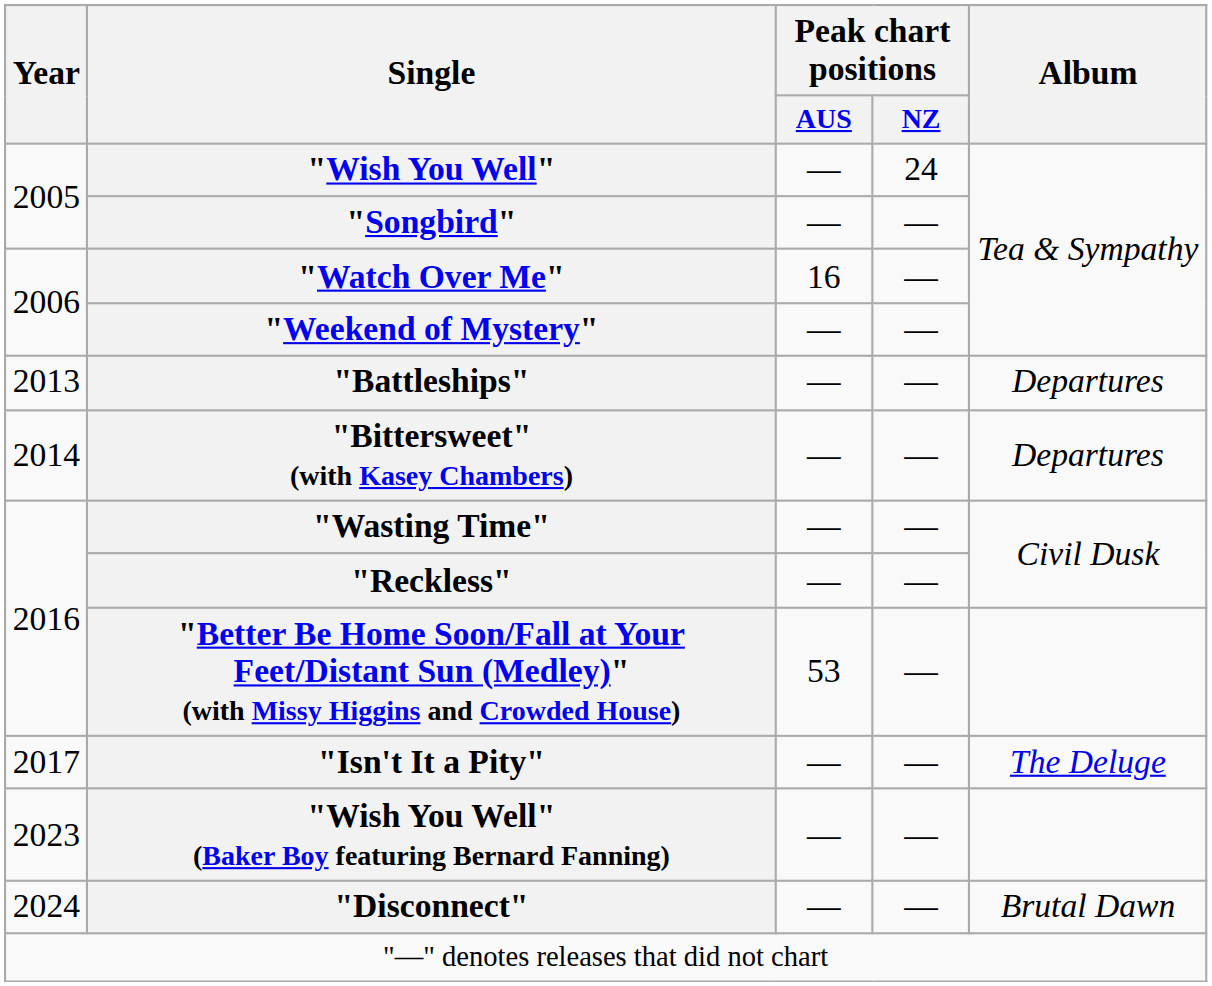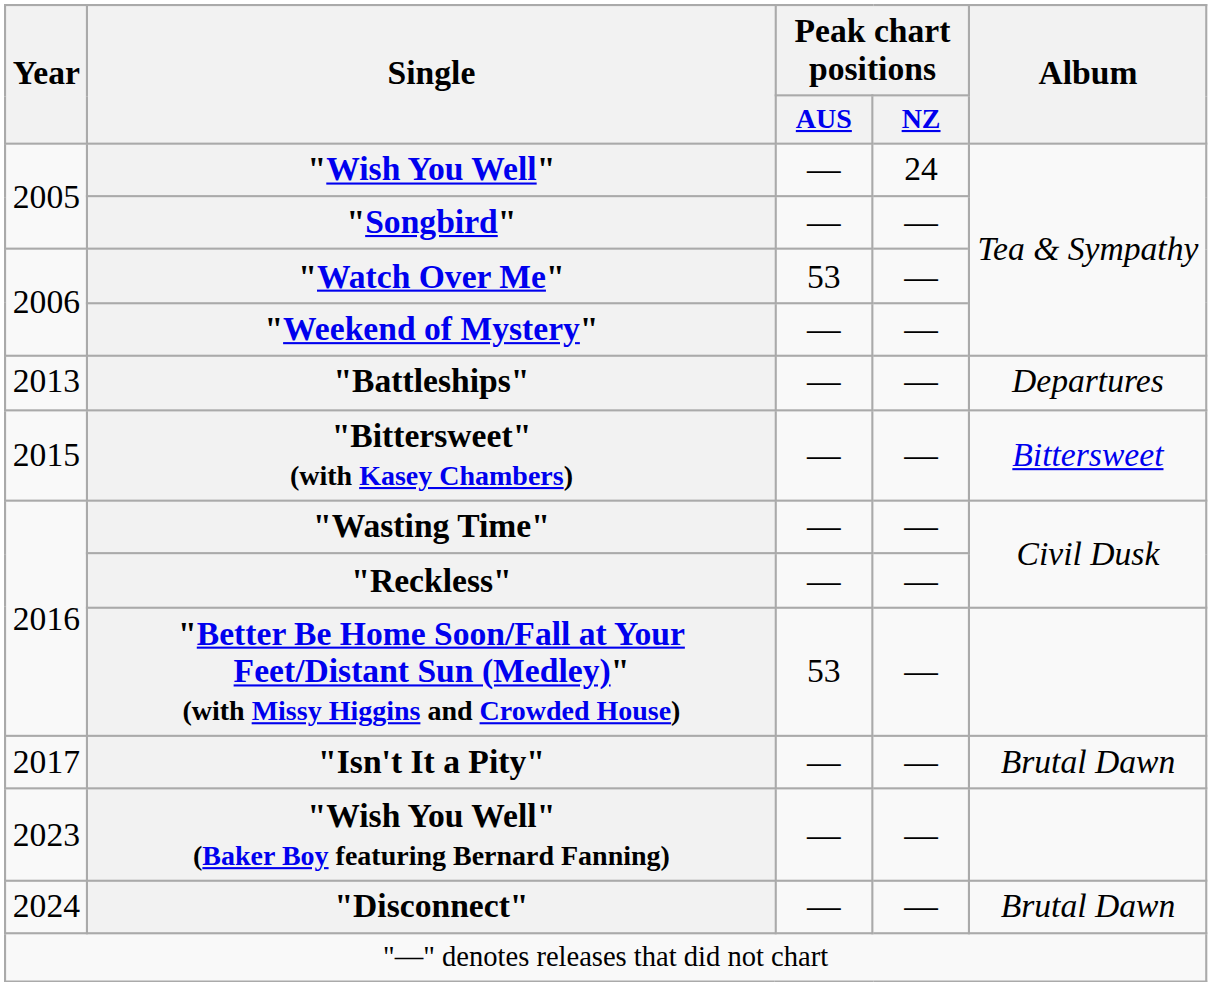"Watch Over Me" | Peak chart positions / AUS: 16 -> 53
"Bittersweet" (with Kasey Chambers) | Year: 2014 -> 2015
"Bittersweet" (with Kasey Chambers) | Album: Departures -> Bittersweet
"Isn't It a Pity" | Album: The Deluge -> Brutal Dawn
